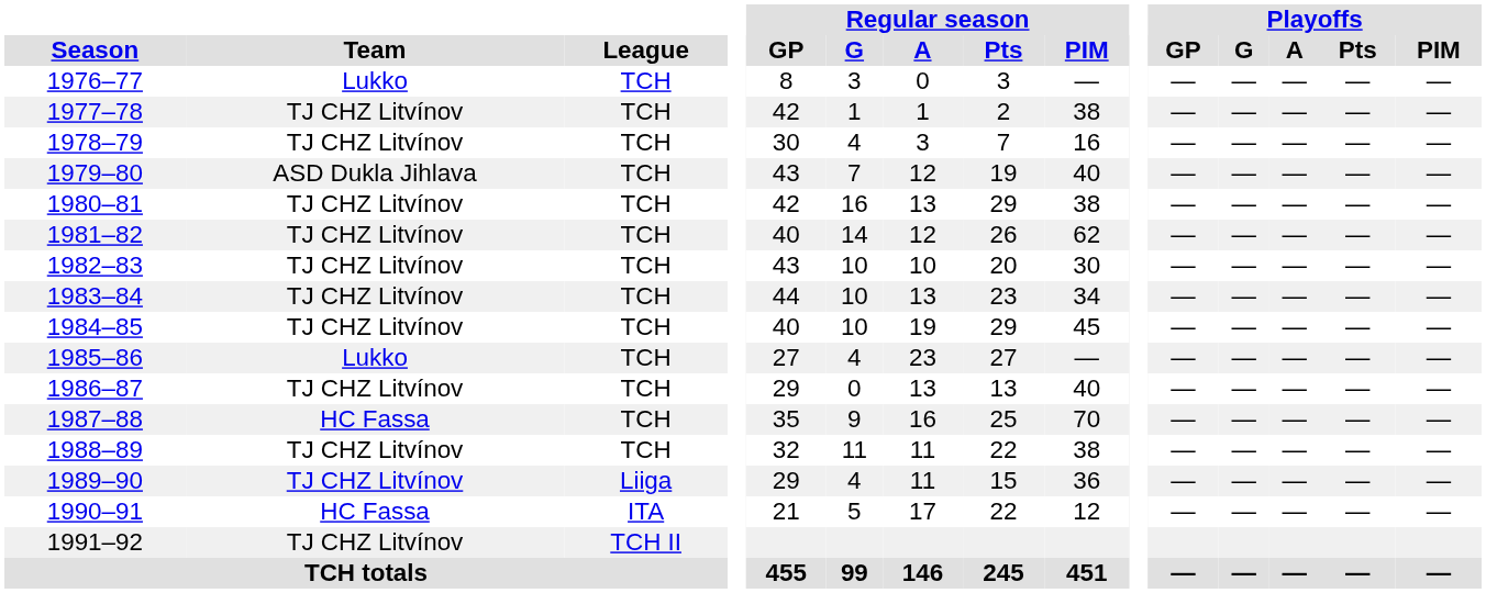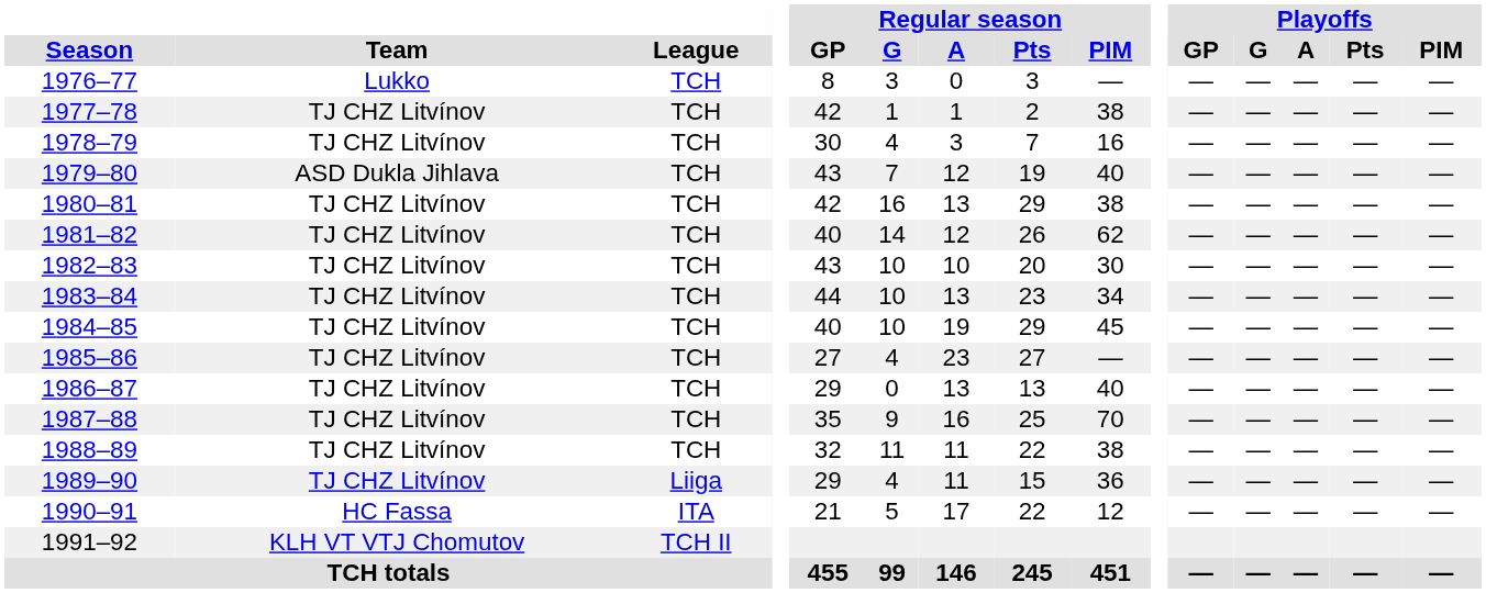1985–86 | Team: Lukko -> TJ CHZ Litvínov
1987–88 | Team: HC Fassa -> TJ CHZ Litvínov
1991–92 | Team: TJ CHZ Litvínov -> KLH VT VTJ Chomutov
